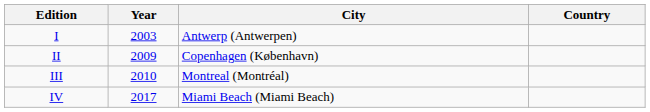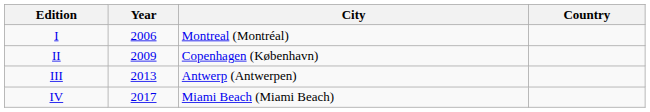I | Year: 2003 -> 2006
I | City: Antwerp (Antwerpen) -> Montreal (Montréal)
III | Year: 2010 -> 2013
III | City: Montreal (Montréal) -> Antwerp (Antwerpen)
